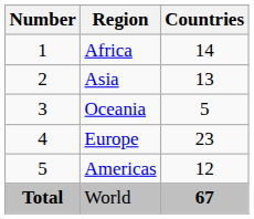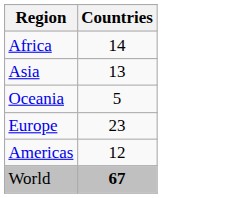- column: Number | 1 | 2 | 3 | 4 | 5 | Total
